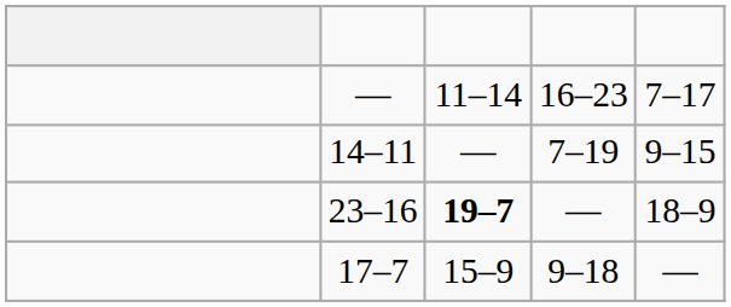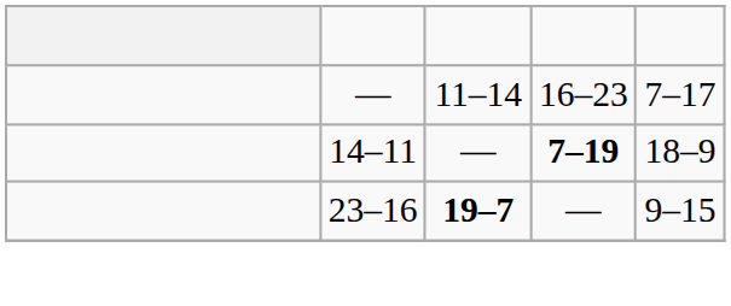14–11 | column 4: normal -> bold
14–11 | column 5: 9–15 -> 18–9
23–16 | column 5: 18–9 -> 9–15
- row: 17–7 | 15–9 | 9–18 | —
